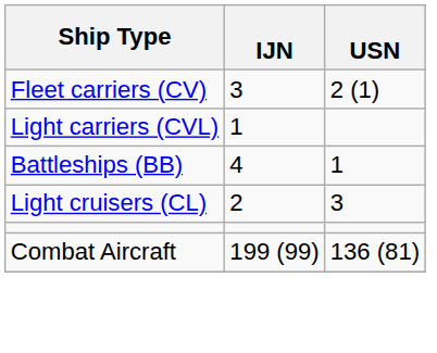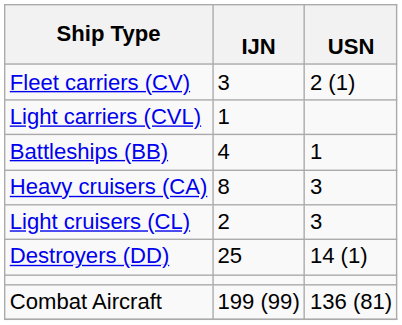+ row: Heavy cruisers (CA) | 8 | 3
+ row: Destroyers (DD) | 25 | 14 (1)
